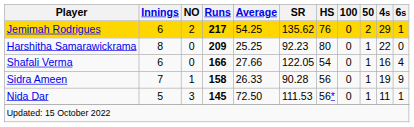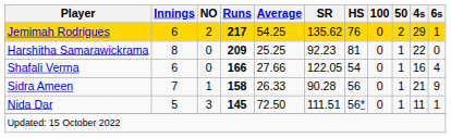Harshitha Samarawickrama | HS: 80 -> 81
Sidra Ameen | 4s: 19 -> 21
Nida Dar | SR: 111.53 -> 111.51
